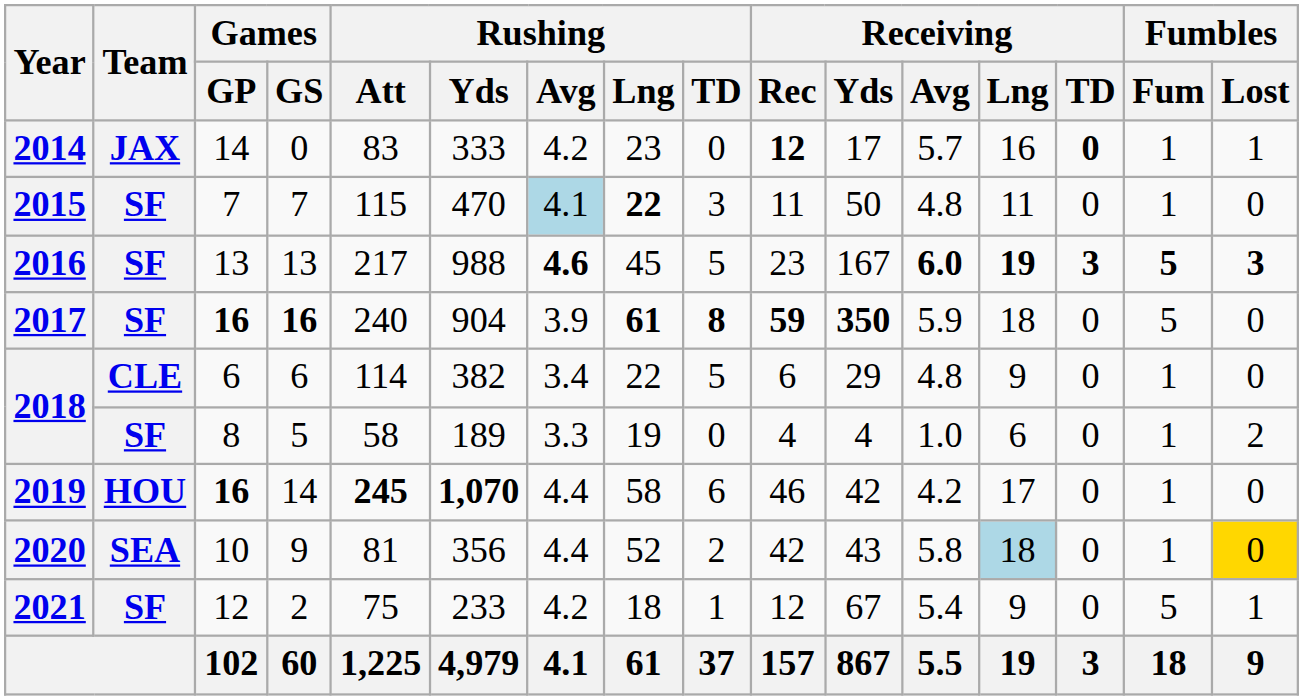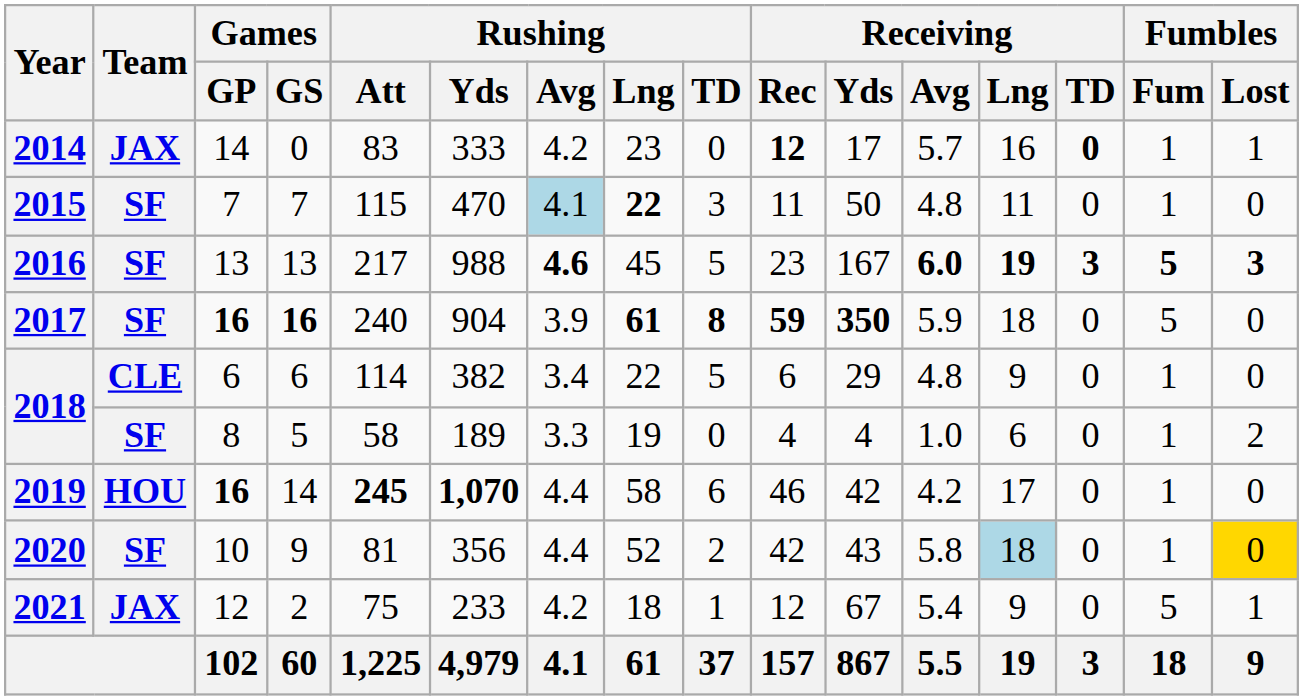2020 | Team: SEA -> SF
2021 | Team: SF -> JAX
